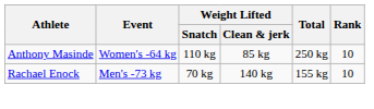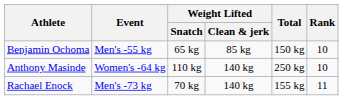+ row: Benjamin Ochoma | Men's -55 kg | 65 kg | 85 kg | 150 kg | 10
Anthony Masinde | Weight Lifted / Clean & jerk: 85 kg -> 140 kg
Rachael Enock | Rank: 10 -> 11
